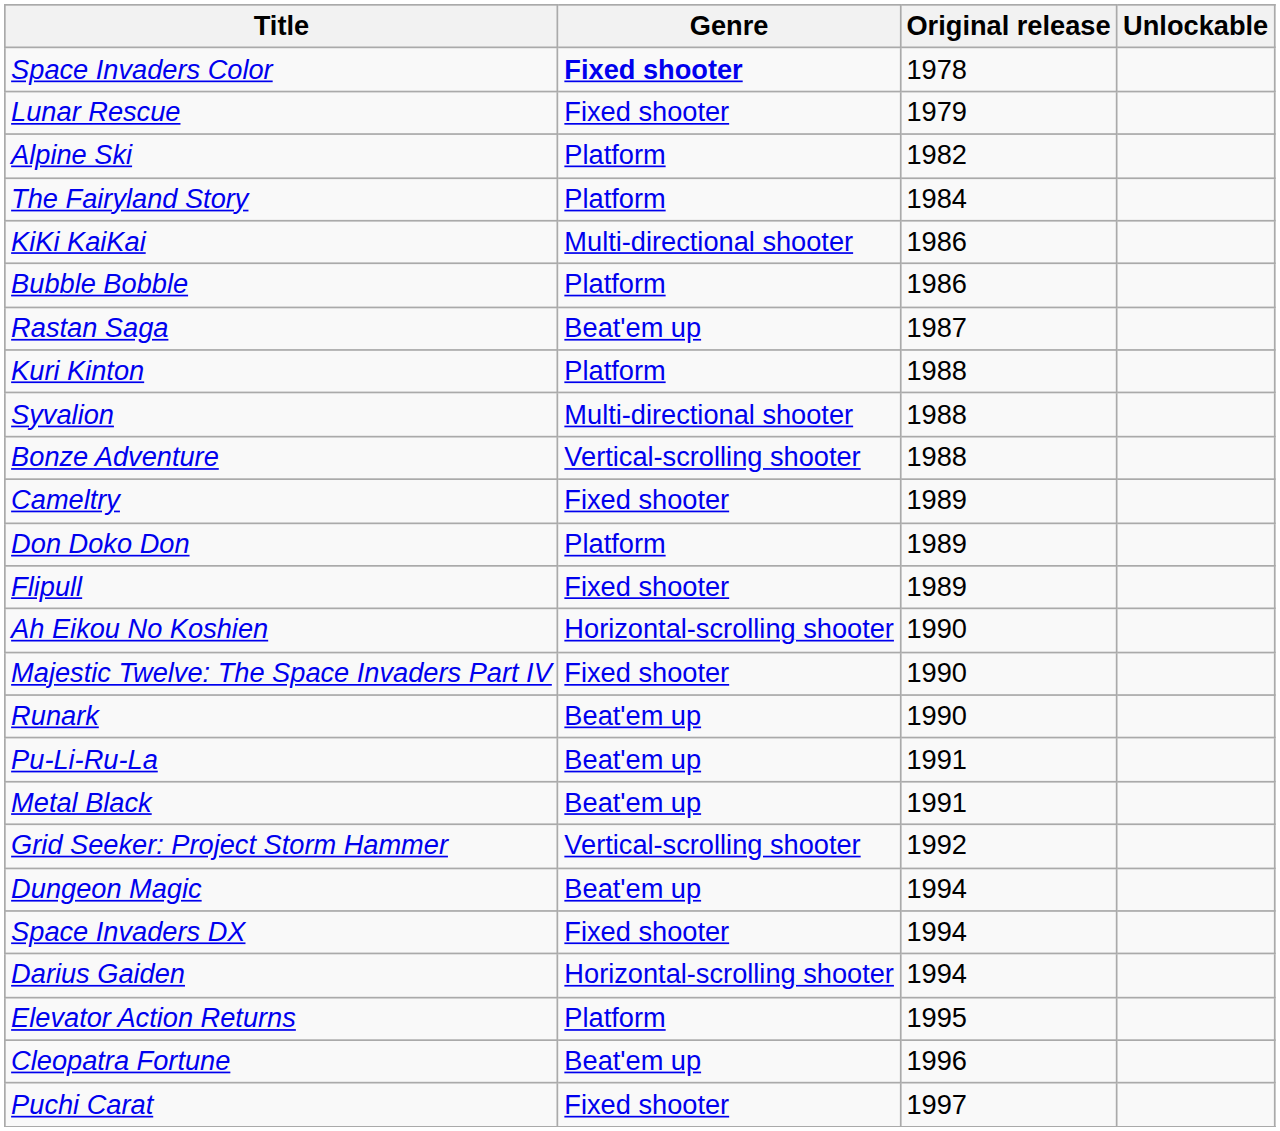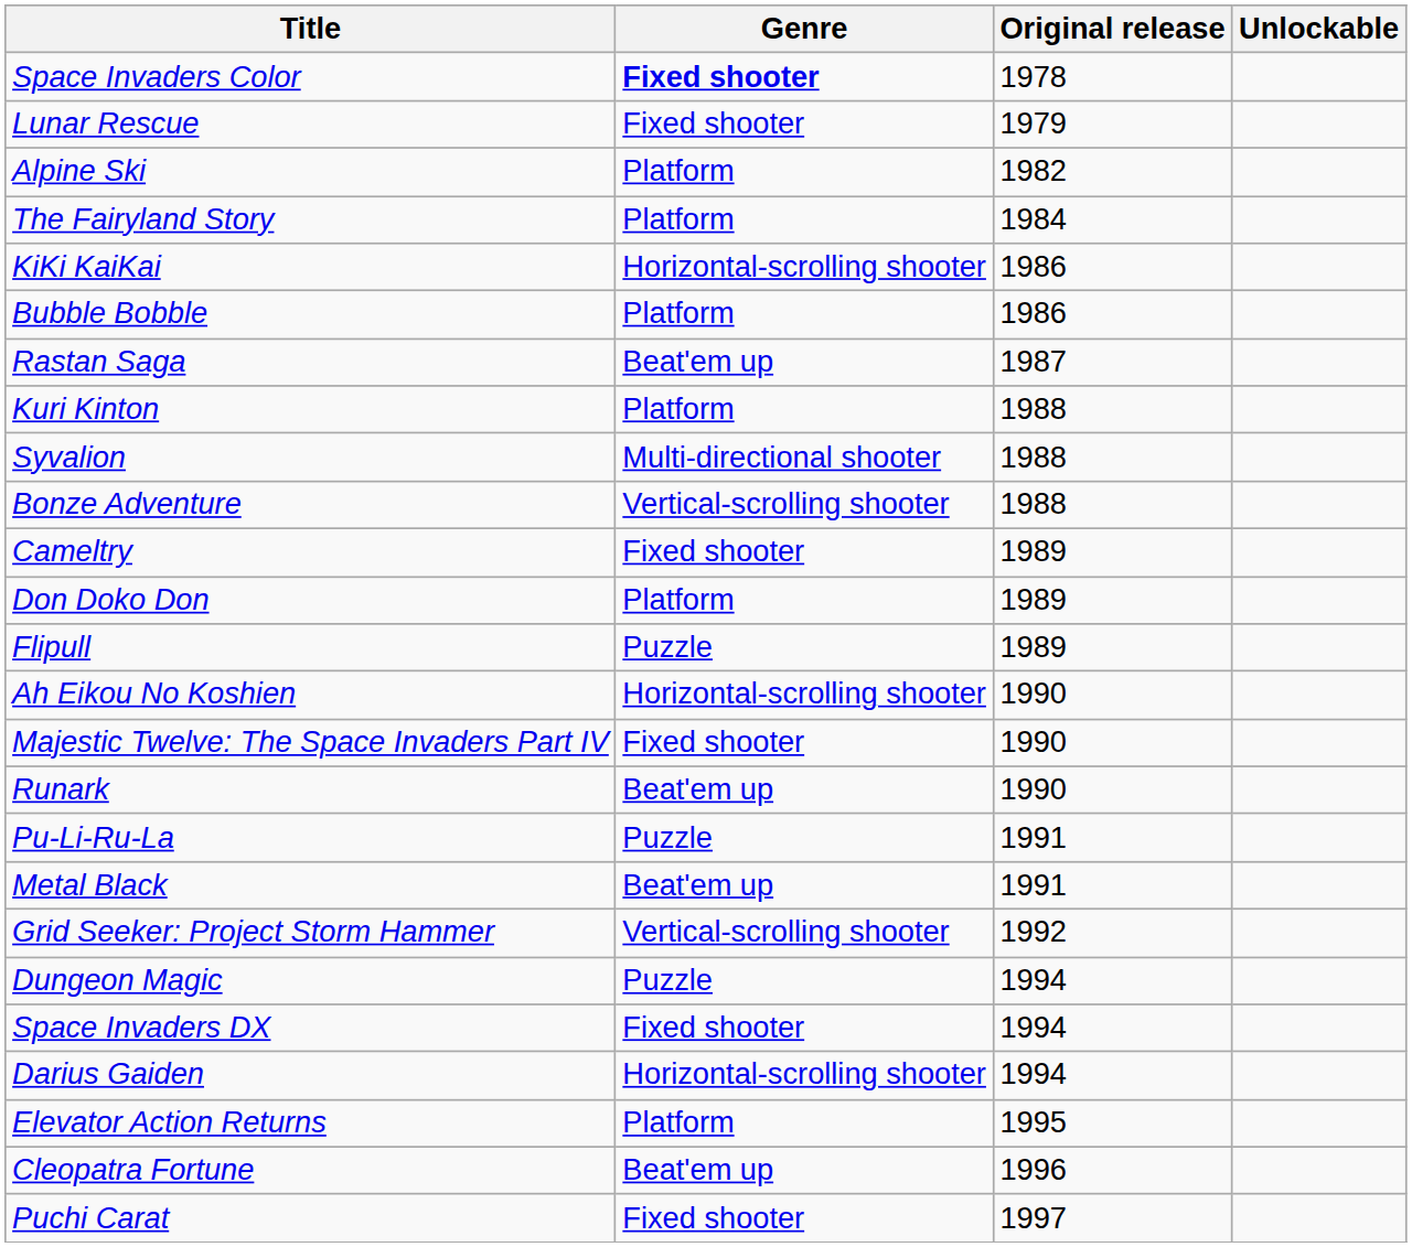KiKi KaiKai | Genre: Multi-directional shooter -> Horizontal-scrolling shooter
Flipull | Genre: Fixed shooter -> Puzzle
Pu-Li-Ru-La | Genre: Beat'em up -> Puzzle
Dungeon Magic | Genre: Beat'em up -> Puzzle
